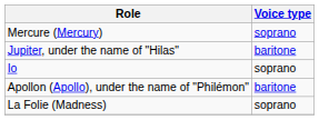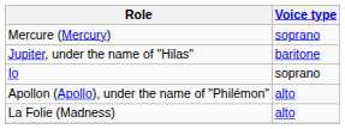Apollon (Apollo), under the name of "Philémon" | Voice type: baritone -> alto
La Folie (Madness) | Voice type: soprano -> alto
